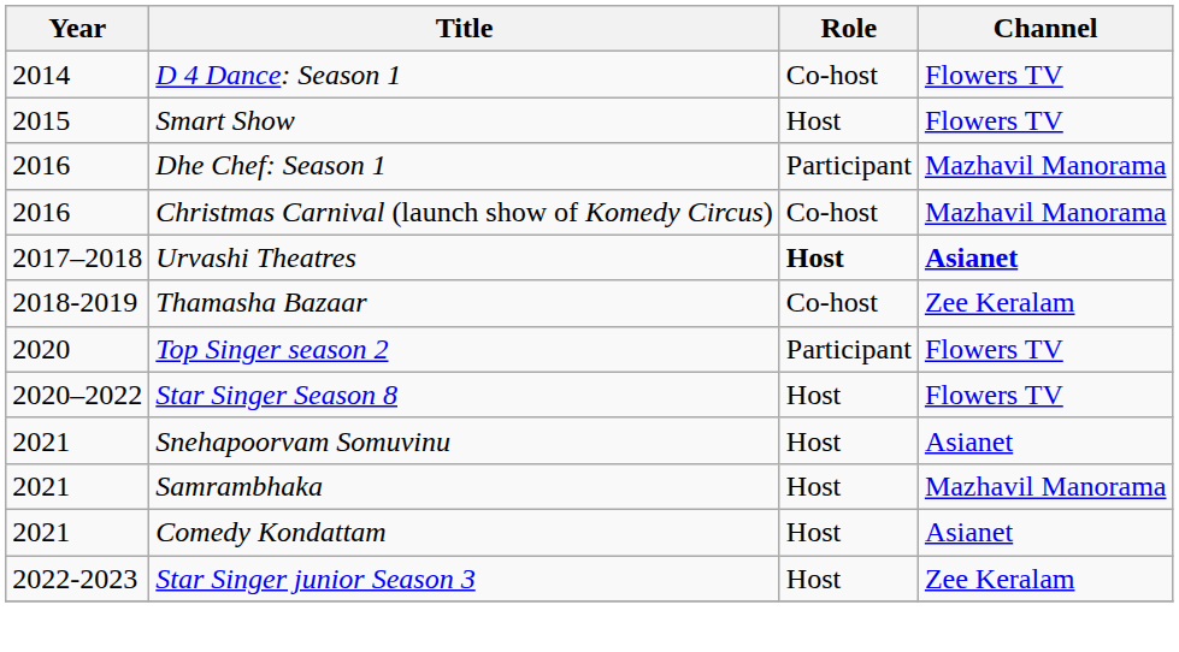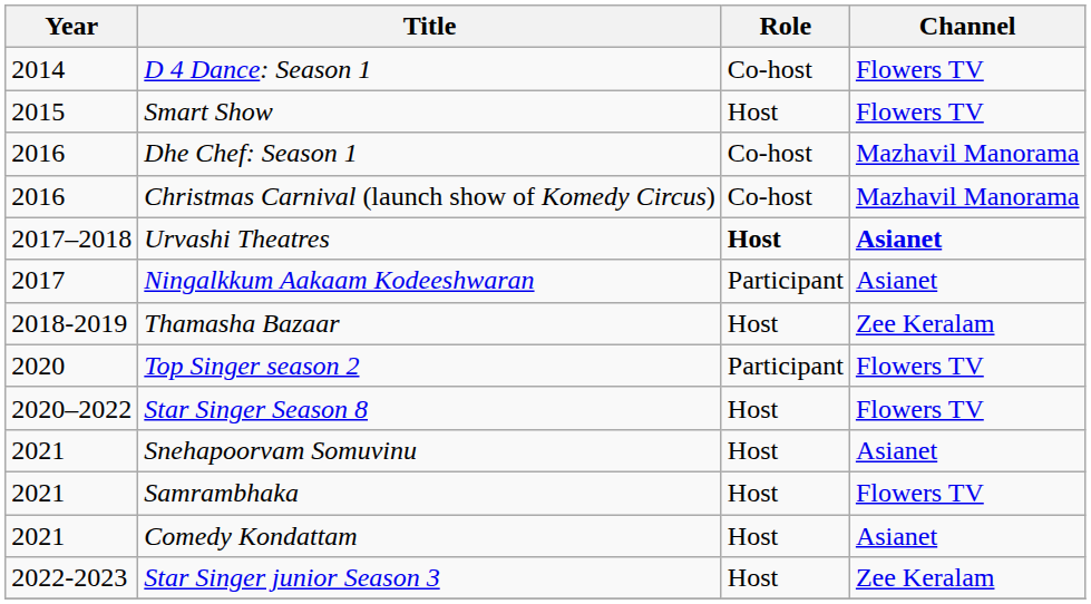Dhe Chef: Season 1 | Role: Participant -> Co-host
+ row: 2017 | Ningalkkum Aakaam Kodeeshwaran | Participant | Asianet
Thamasha Bazaar | Role: Co-host -> Host
Samrambhaka | Channel: Mazhavil Manorama -> Flowers TV
